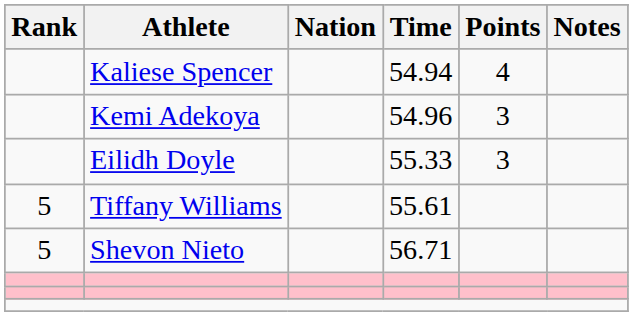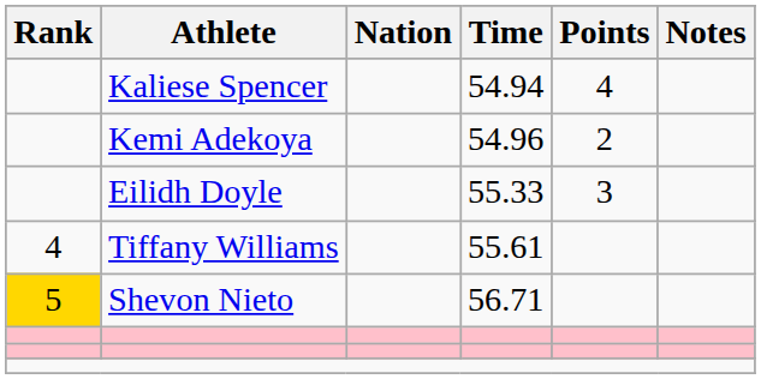Kemi Adekoya | Points: 3 -> 2
Tiffany Williams | Rank: 5 -> 4
Shevon Nieto | Rank: no background -> gold background
